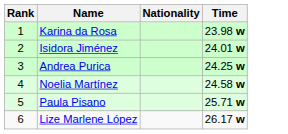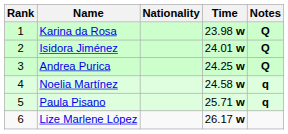+ column: Notes | Q | Q | Q | q | q
